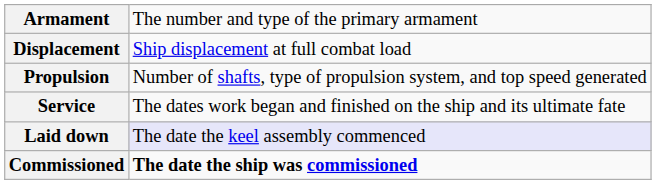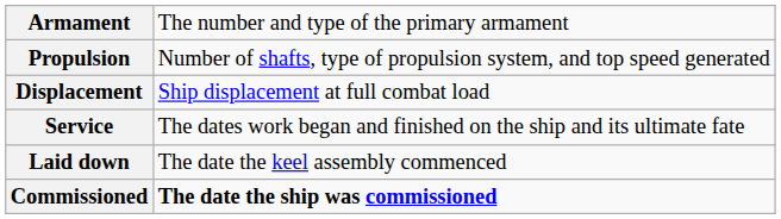rows swapped: Displacement <-> Propulsion
Laid down | column 2: lavender background -> no background
